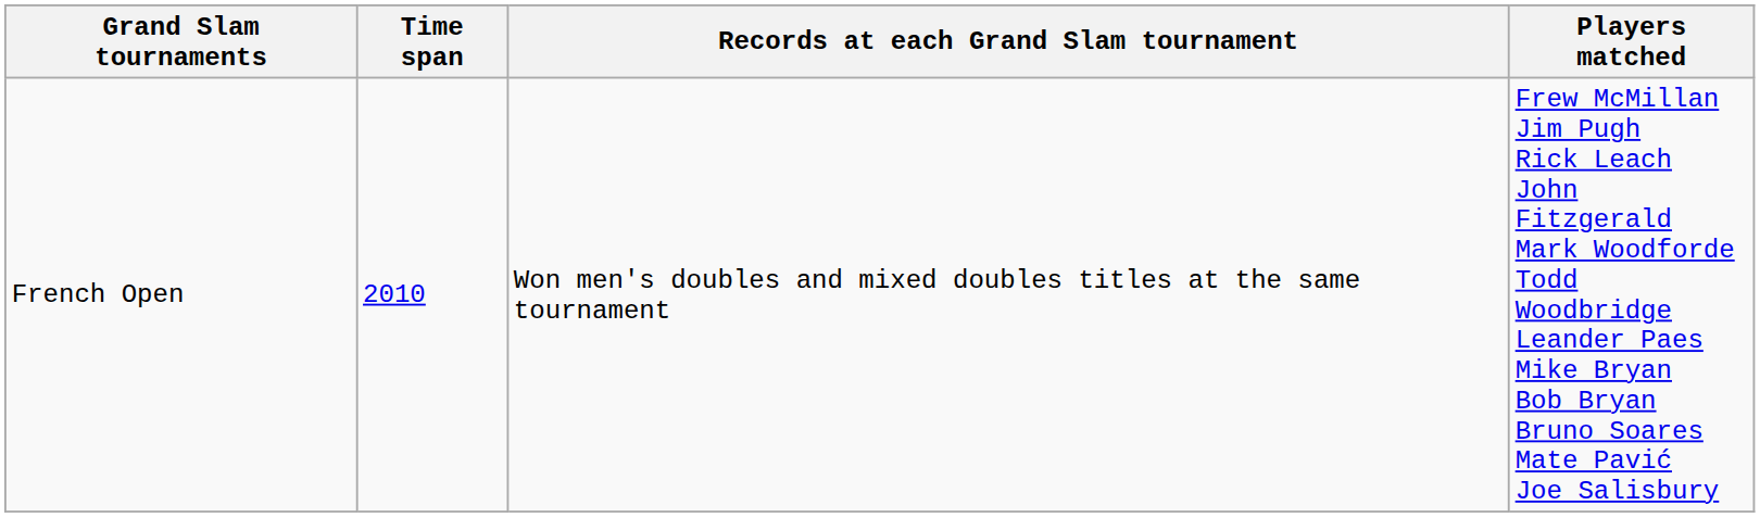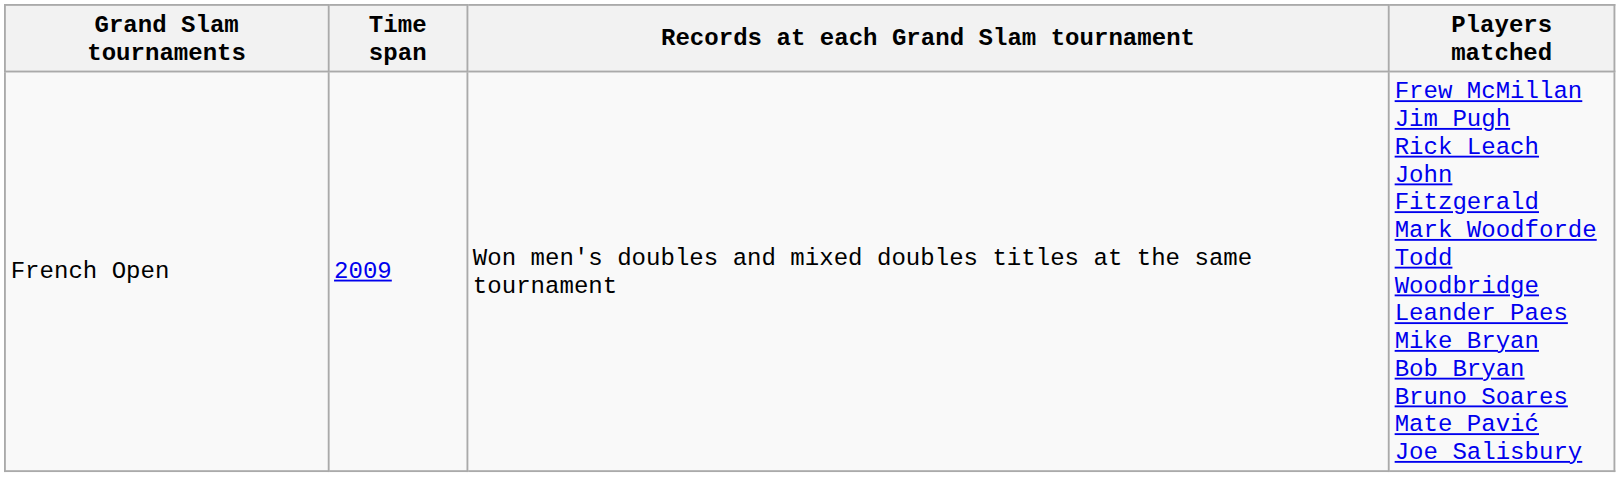French Open | Time span: 2010 -> 2009
